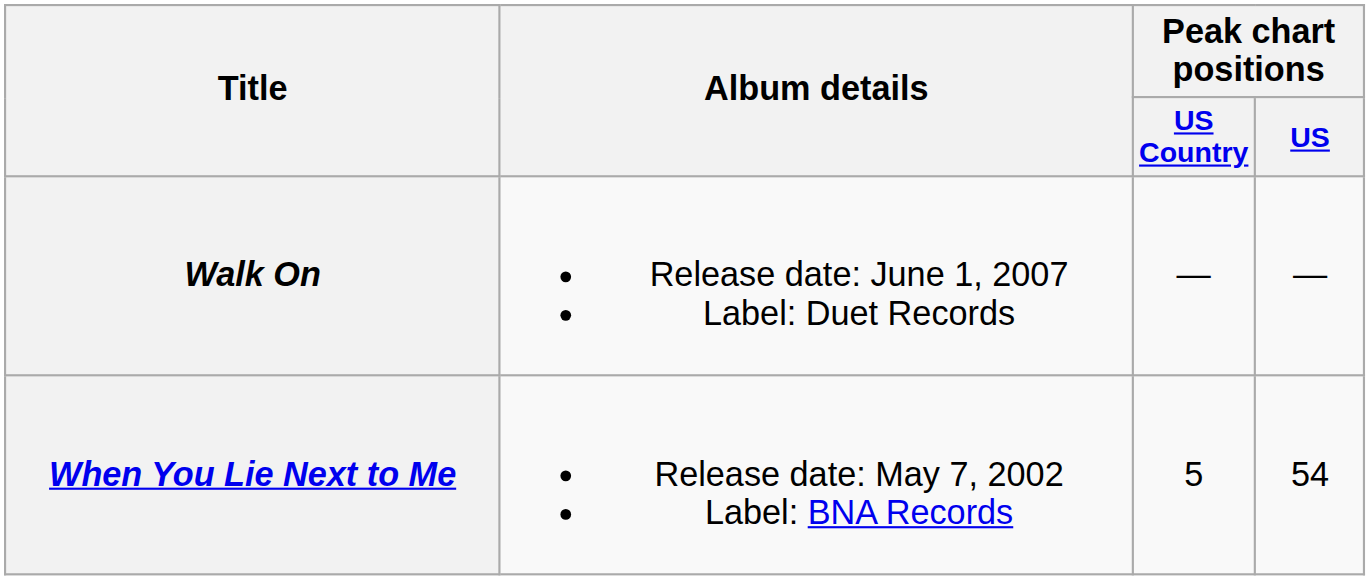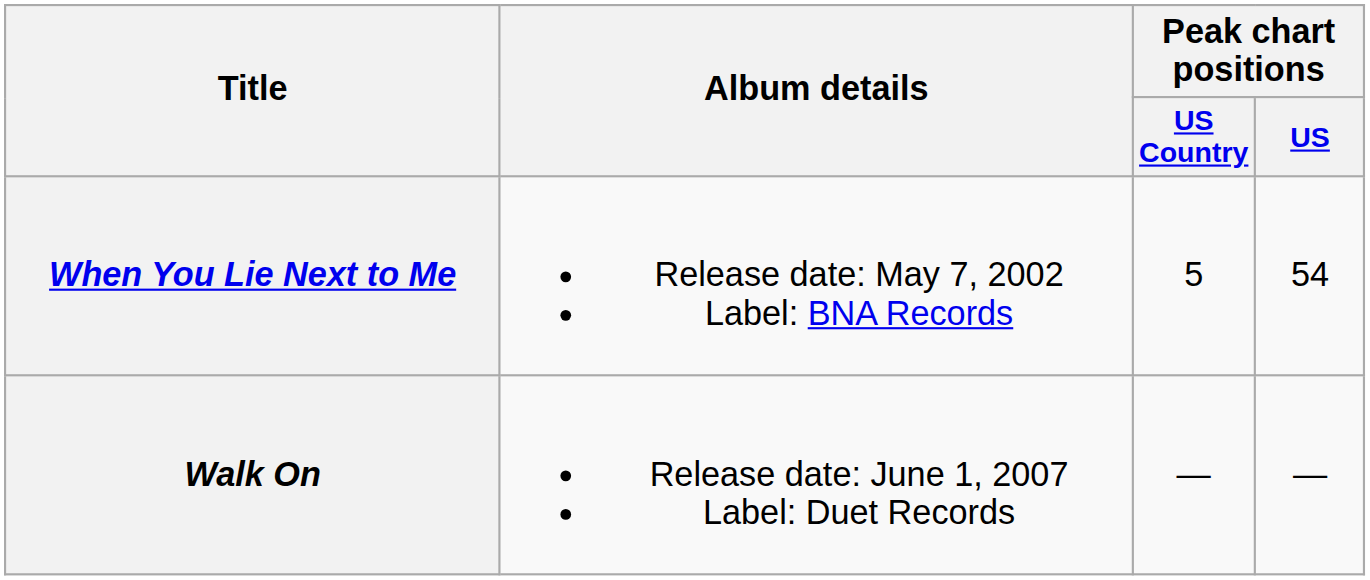rows swapped: When You Lie Next to Me <-> Walk On
